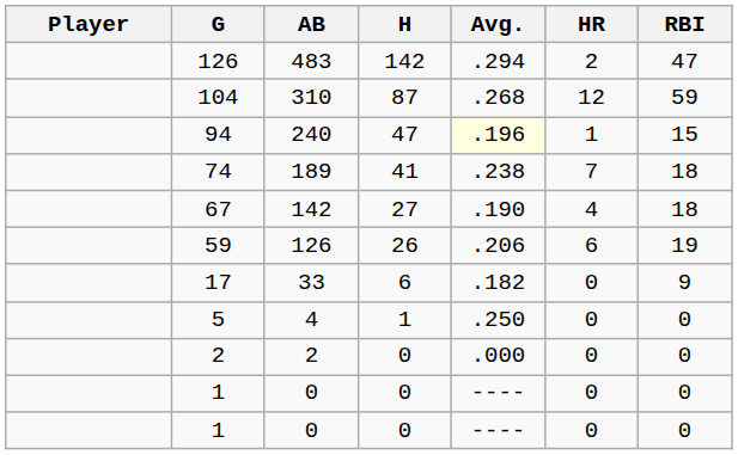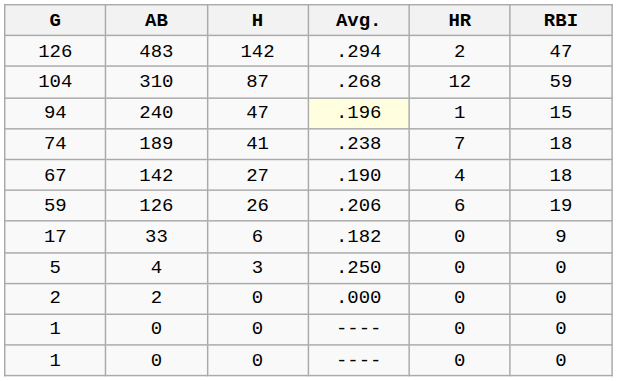- column: Player
5 | H: 1 -> 3
